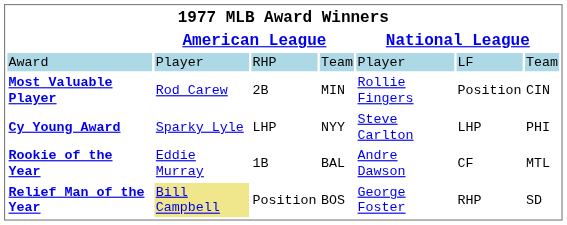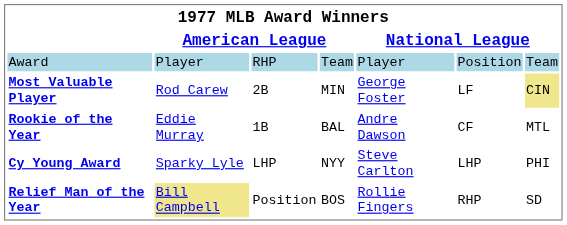Award | column 6: LF -> Position
Most Valuable Player | column 5: Rollie Fingers -> George Foster
Most Valuable Player | column 6: Position -> LF
Most Valuable Player | column 7: no background -> khaki background
rows swapped: Cy Young Award <-> Rookie of the Year
Relief Man of the Year | column 5: George Foster -> Rollie Fingers
